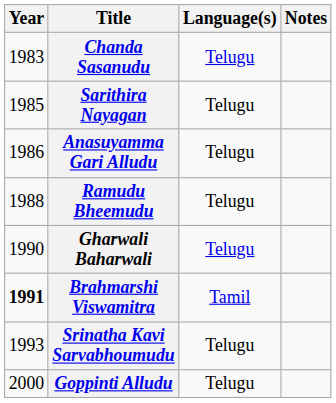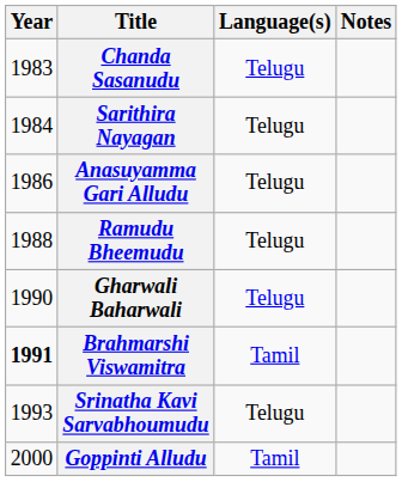Sarithira Nayagan | Year: 1985 -> 1984
Goppinti Alludu | Language(s): Telugu -> Tamil
